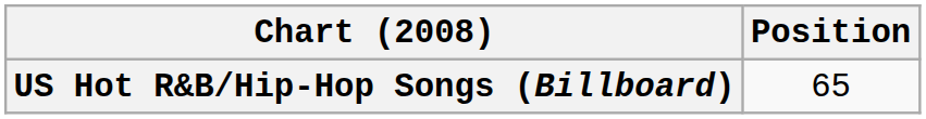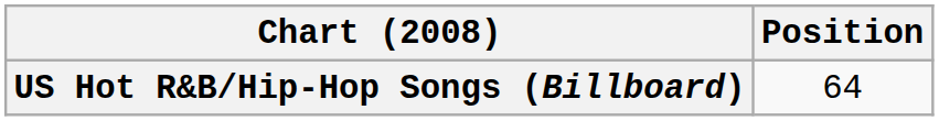US Hot R&B/Hip-Hop Songs (Billboard) | Position: 65 -> 64
